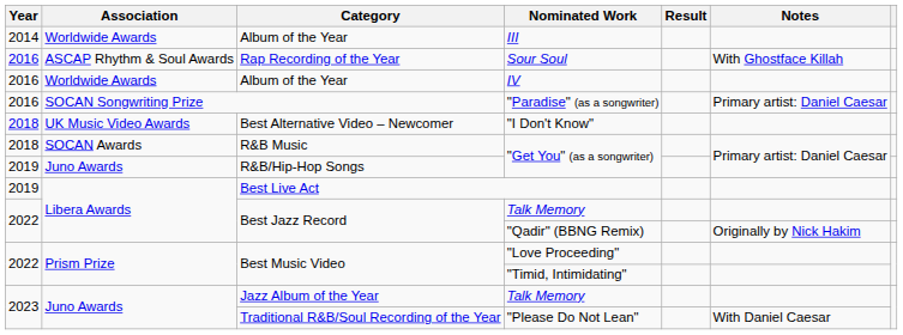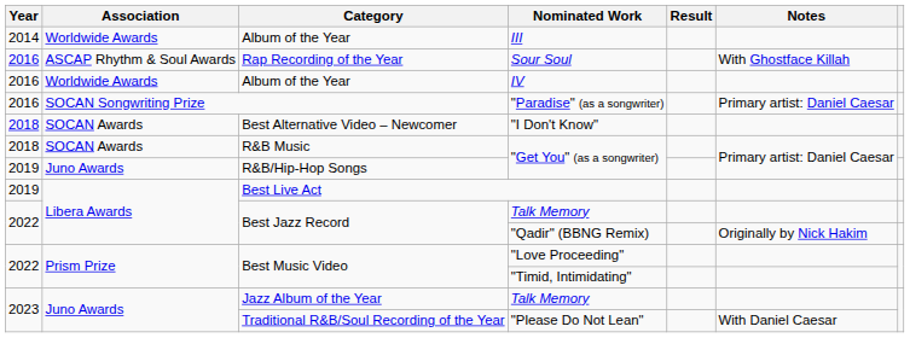"I Don't Know" | Association: UK Music Video Awards -> SOCAN Awards
